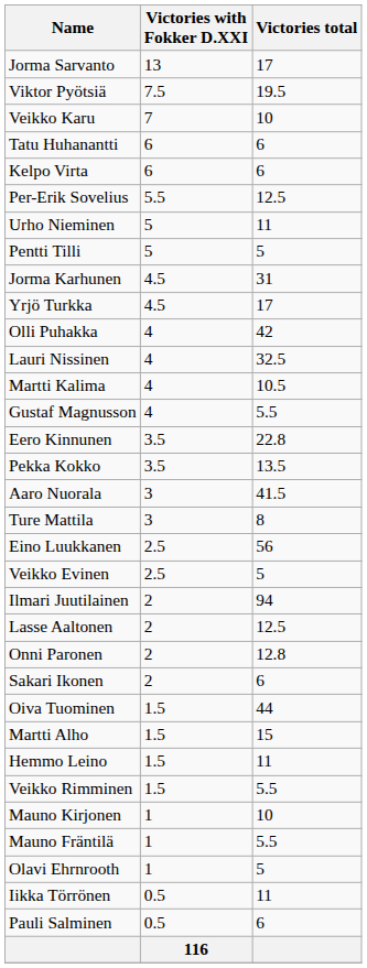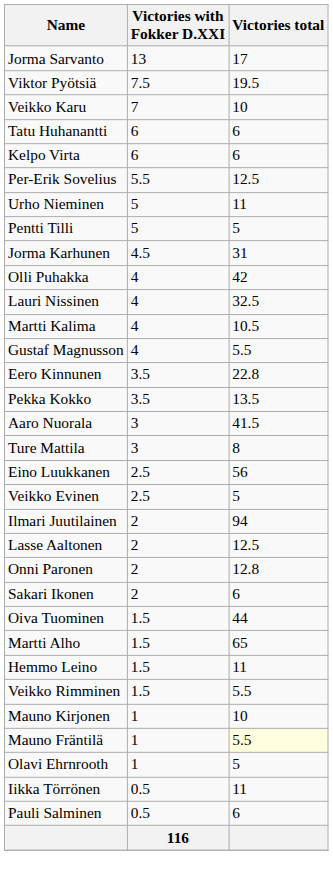- row: Yrjö Turkka | 4.5 | 17
Martti Alho | Victories total: 15 -> 65
Mauno Fräntilä | Victories total: no background -> lightyellow background
